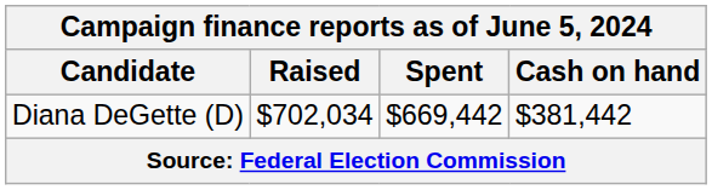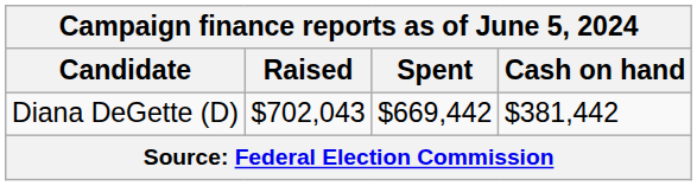Diana DeGette (D) | Raised: $702,034 -> $702,043
